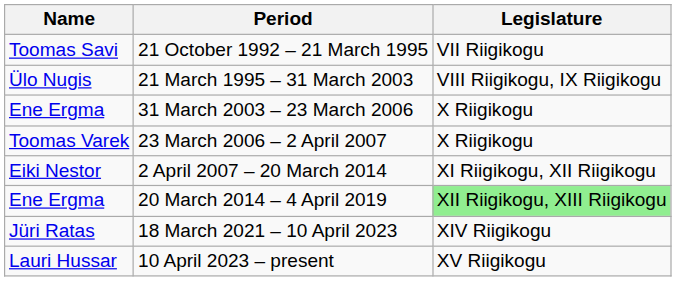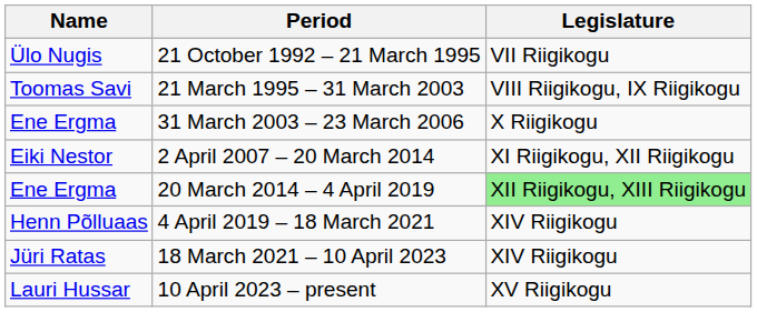21 October 1992 – 21 March 1995 | Name: Toomas Savi -> Ülo Nugis
21 March 1995 – 31 March 2003 | Name: Ülo Nugis -> Toomas Savi
- row: Toomas Varek | 23 March 2006 – 2 April 2007 | X Riigikogu
+ row: Henn Põlluaas | 4 April 2019 – 18 March 2021 | XIV Riigikogu
